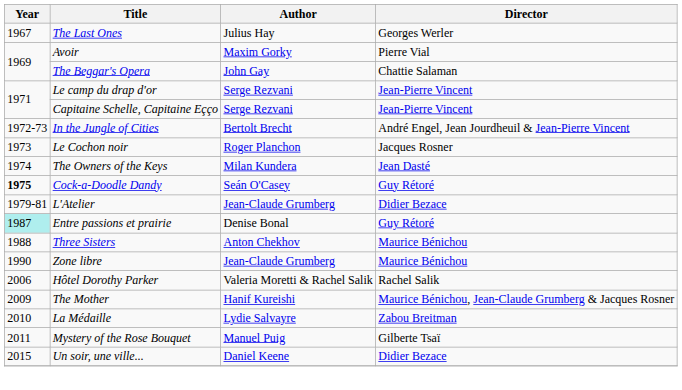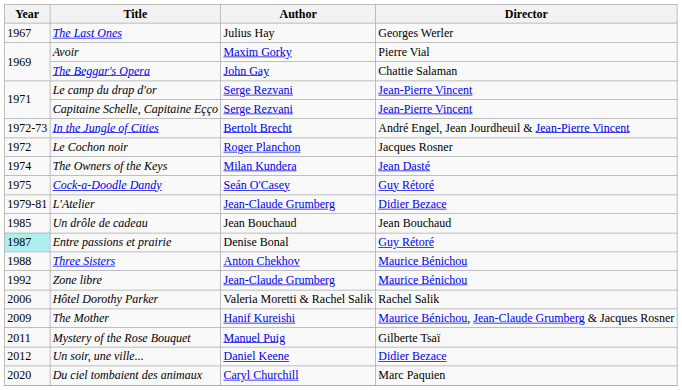Le Cochon noir | Year: 1973 -> 1972
Cock-a-Doodle Dandy | Year: bold -> normal
+ row: 1985 | Un drôle de cadeau | Jean Bouchaud | Jean Bouchaud
Zone libre | Year: 1990 -> 1992
- row: 2010 | La Médaille | Lydie Salvayre | Zabou Breitman
Un soir, une ville... | Year: 2015 -> 2012
+ row: 2020 | Du ciel tombaient des animaux | Caryl Churchill | Marc Paquien
